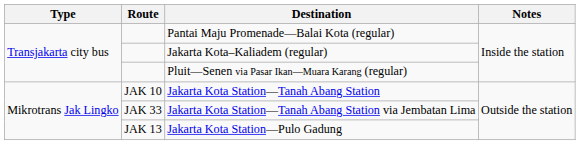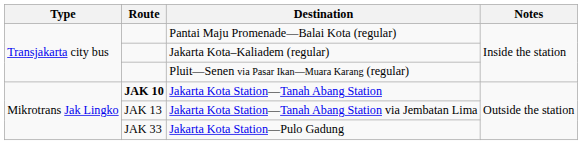Jakarta Kota Station—Tanah Abang Station | Route: normal -> bold
Jakarta Kota Station—Tanah Abang Station via Jembatan Lima | Route: JAK 33 -> JAK 13
Jakarta Kota Station—Pulo Gadung | Route: JAK 13 -> JAK 33
